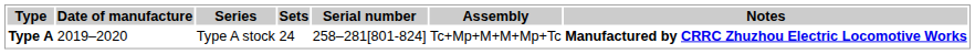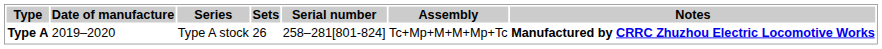Type A | Sets: 24 -> 26
